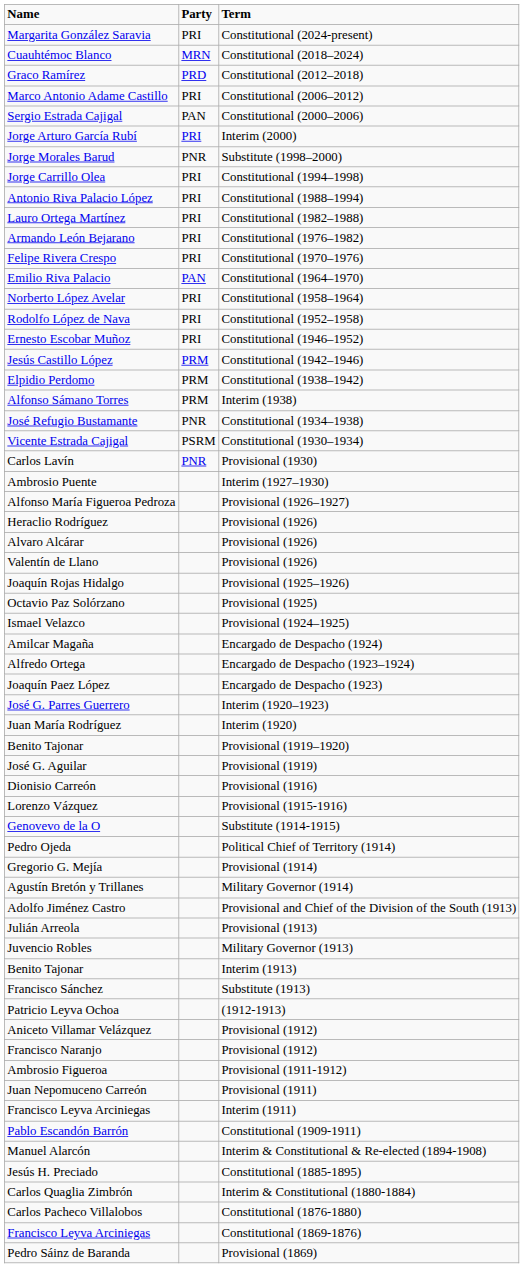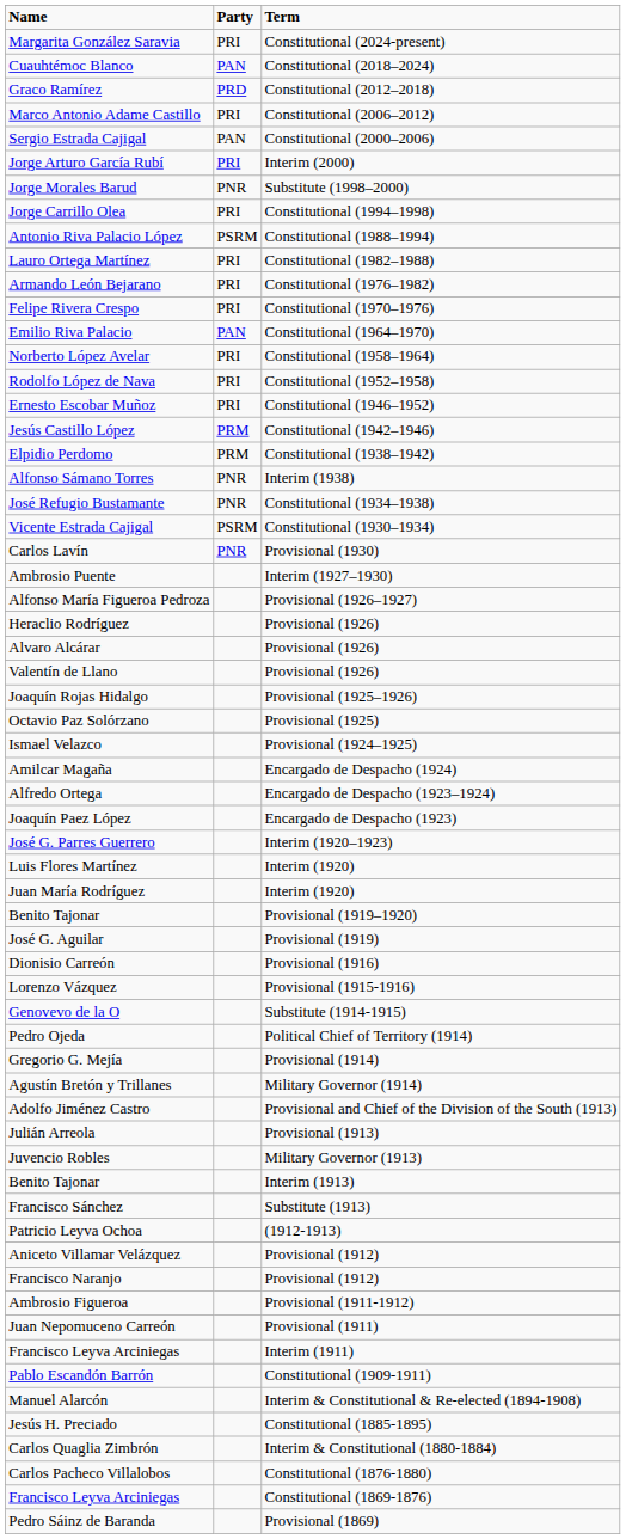Cuauhtémoc Blanco | Party: MRN -> PAN
Antonio Riva Palacio López | Party: PRI -> PSRM
Alfonso Sámano Torres | Party: PRM -> PNR
+ row: Luis Flores Martínez | Interim (1920)
